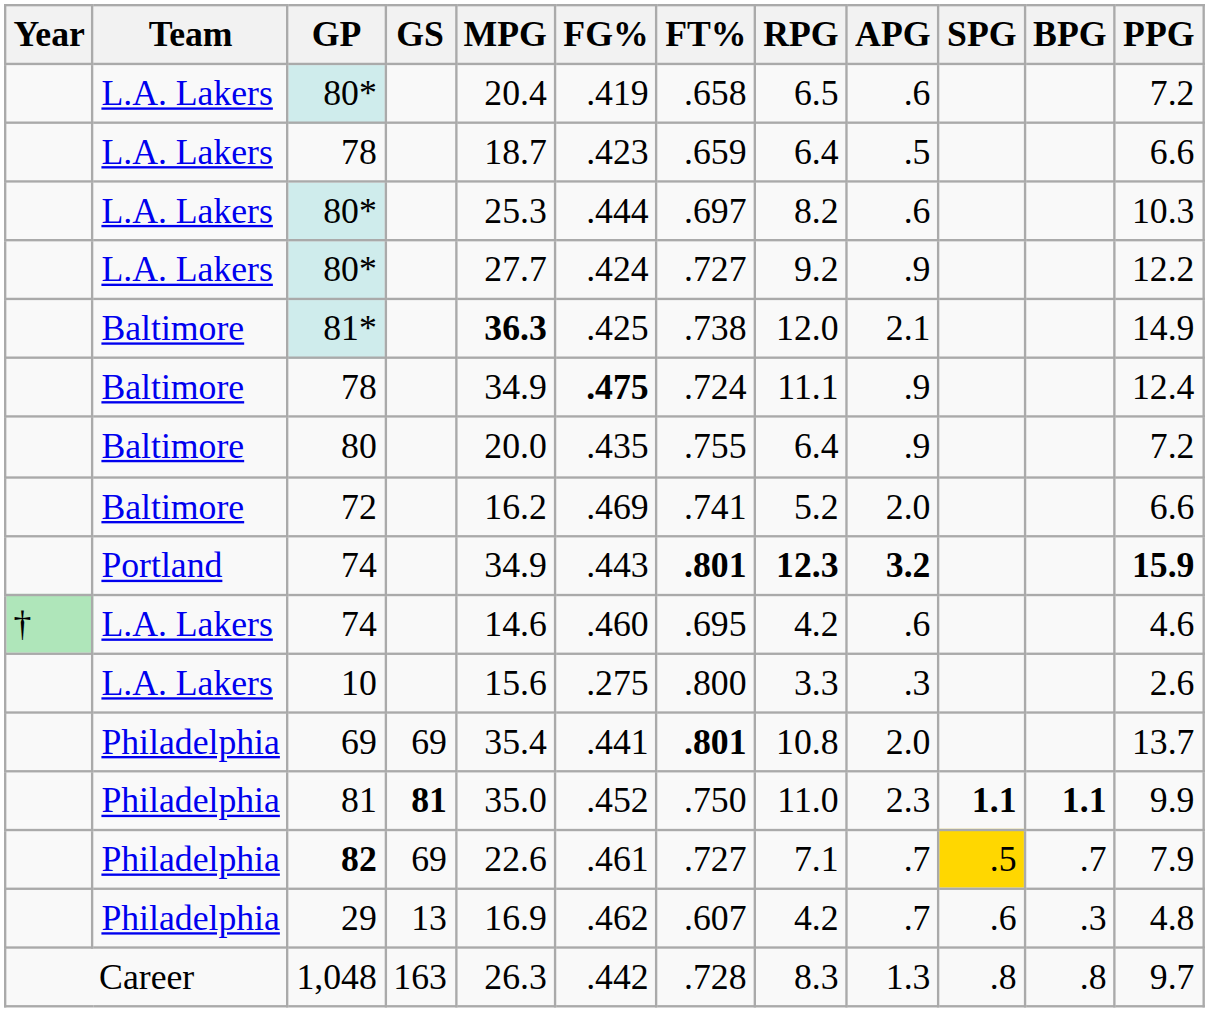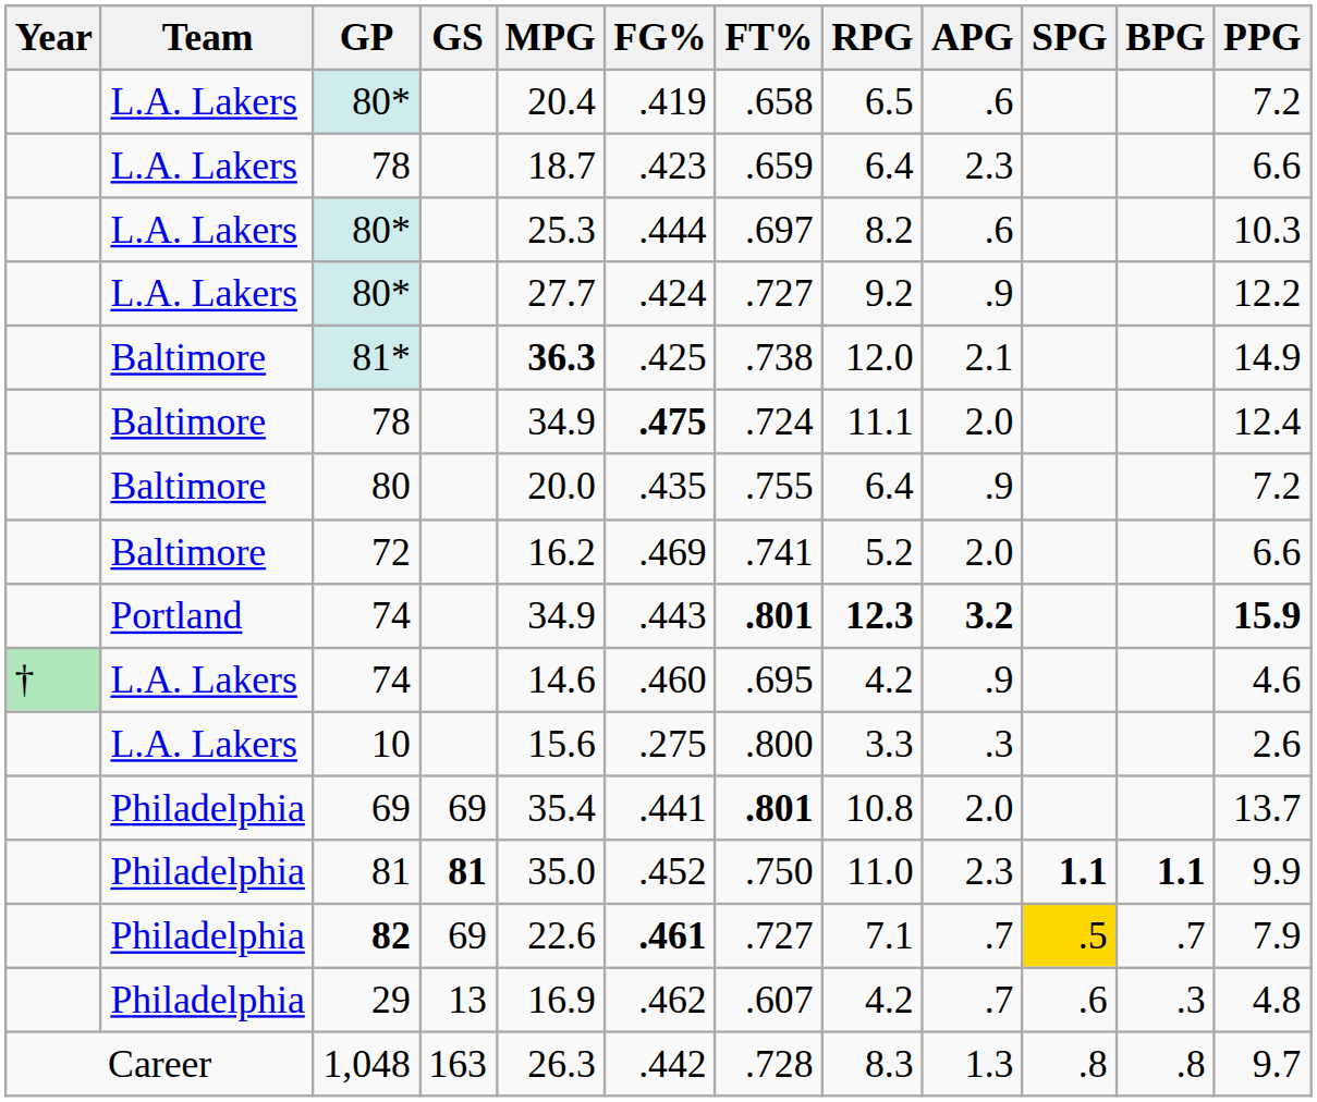L.A. Lakers / 78 | APG: .5 -> 2.3
Baltimore / 78 | APG: .9 -> 2.0
L.A. Lakers / 74 | APG: .6 -> .9
82 | FG%: normal -> bold
